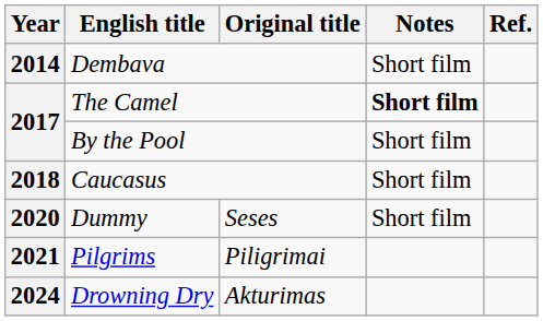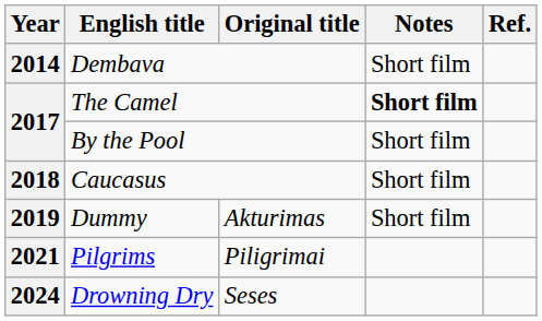Dummy | Year: 2020 -> 2019
Dummy | Original title: Seses -> Akturimas
Drowning Dry | Original title: Akturimas -> Seses
